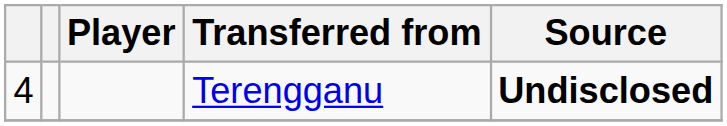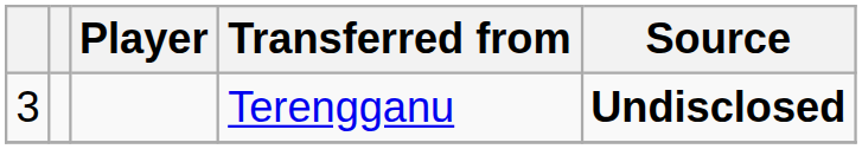Terengganu | column 1: 4 -> 3
